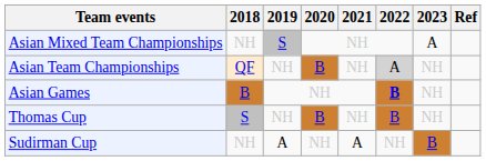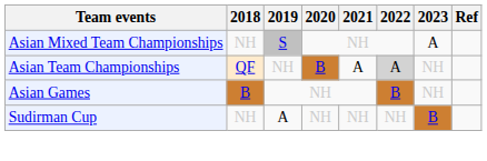Asian Team Championships | 2021: NH -> A
Asian Games | 2022: bold -> normal
- row: Thomas Cup | S | NH | B | NH | B | NH
Sudirman Cup | 2021: A -> NH
